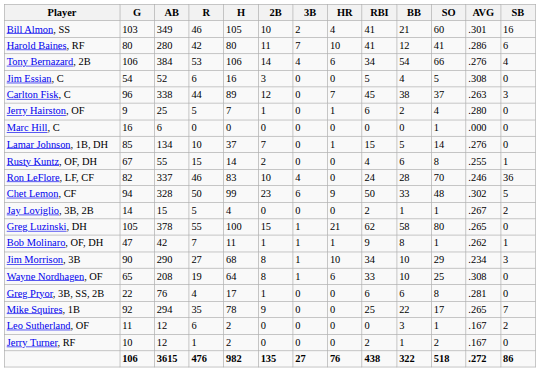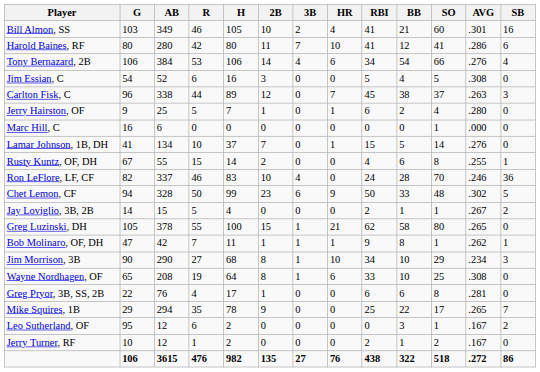Lamar Johnson, 1B, DH | G: 85 -> 41
Mike Squires, 1B | G: 92 -> 29
Leo Sutherland, OF | G: 11 -> 95
